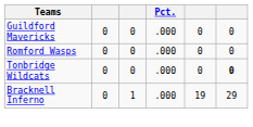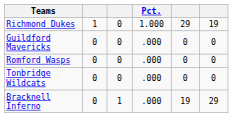+ row: Richmond Dukes | 1 | 0 | 1.000 | 29 | 19
Tonbridge Wildcats | column 6: bold -> normal
